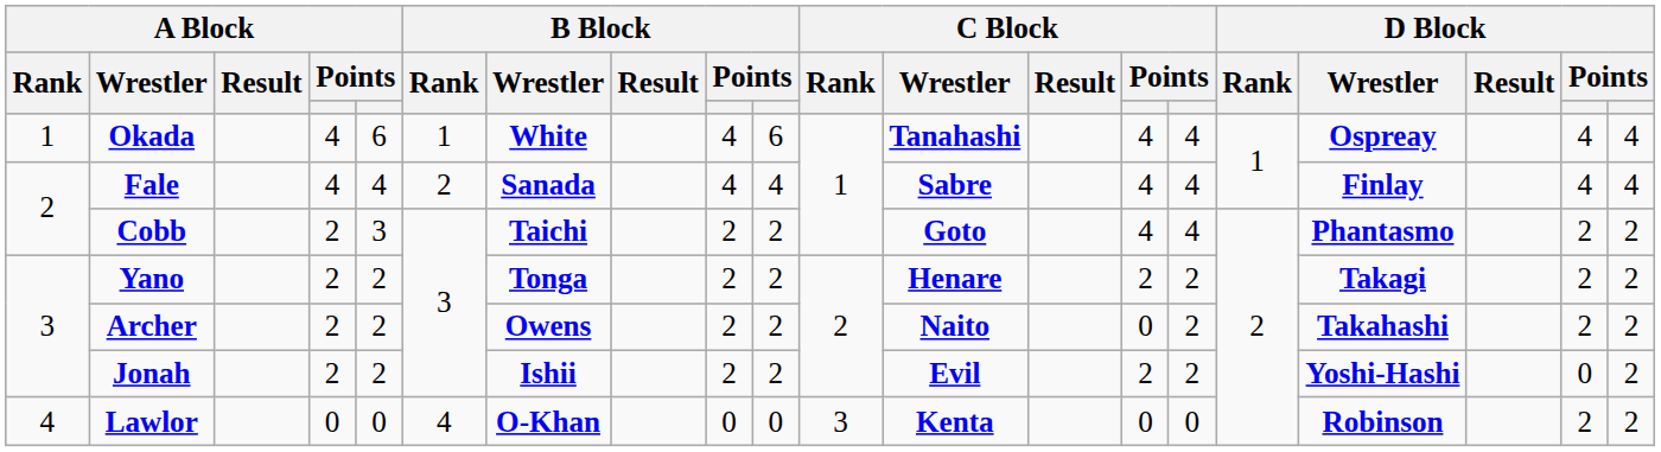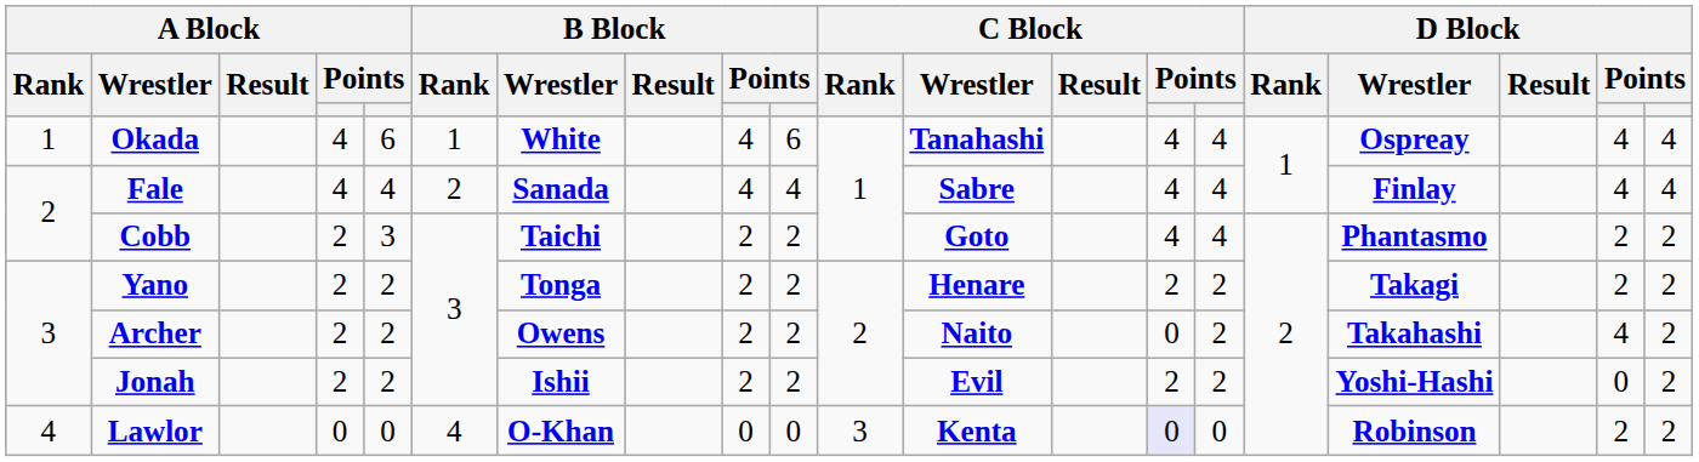Archer | column 19: 2 -> 4
Lawlor | column 14: no background -> lavender background
